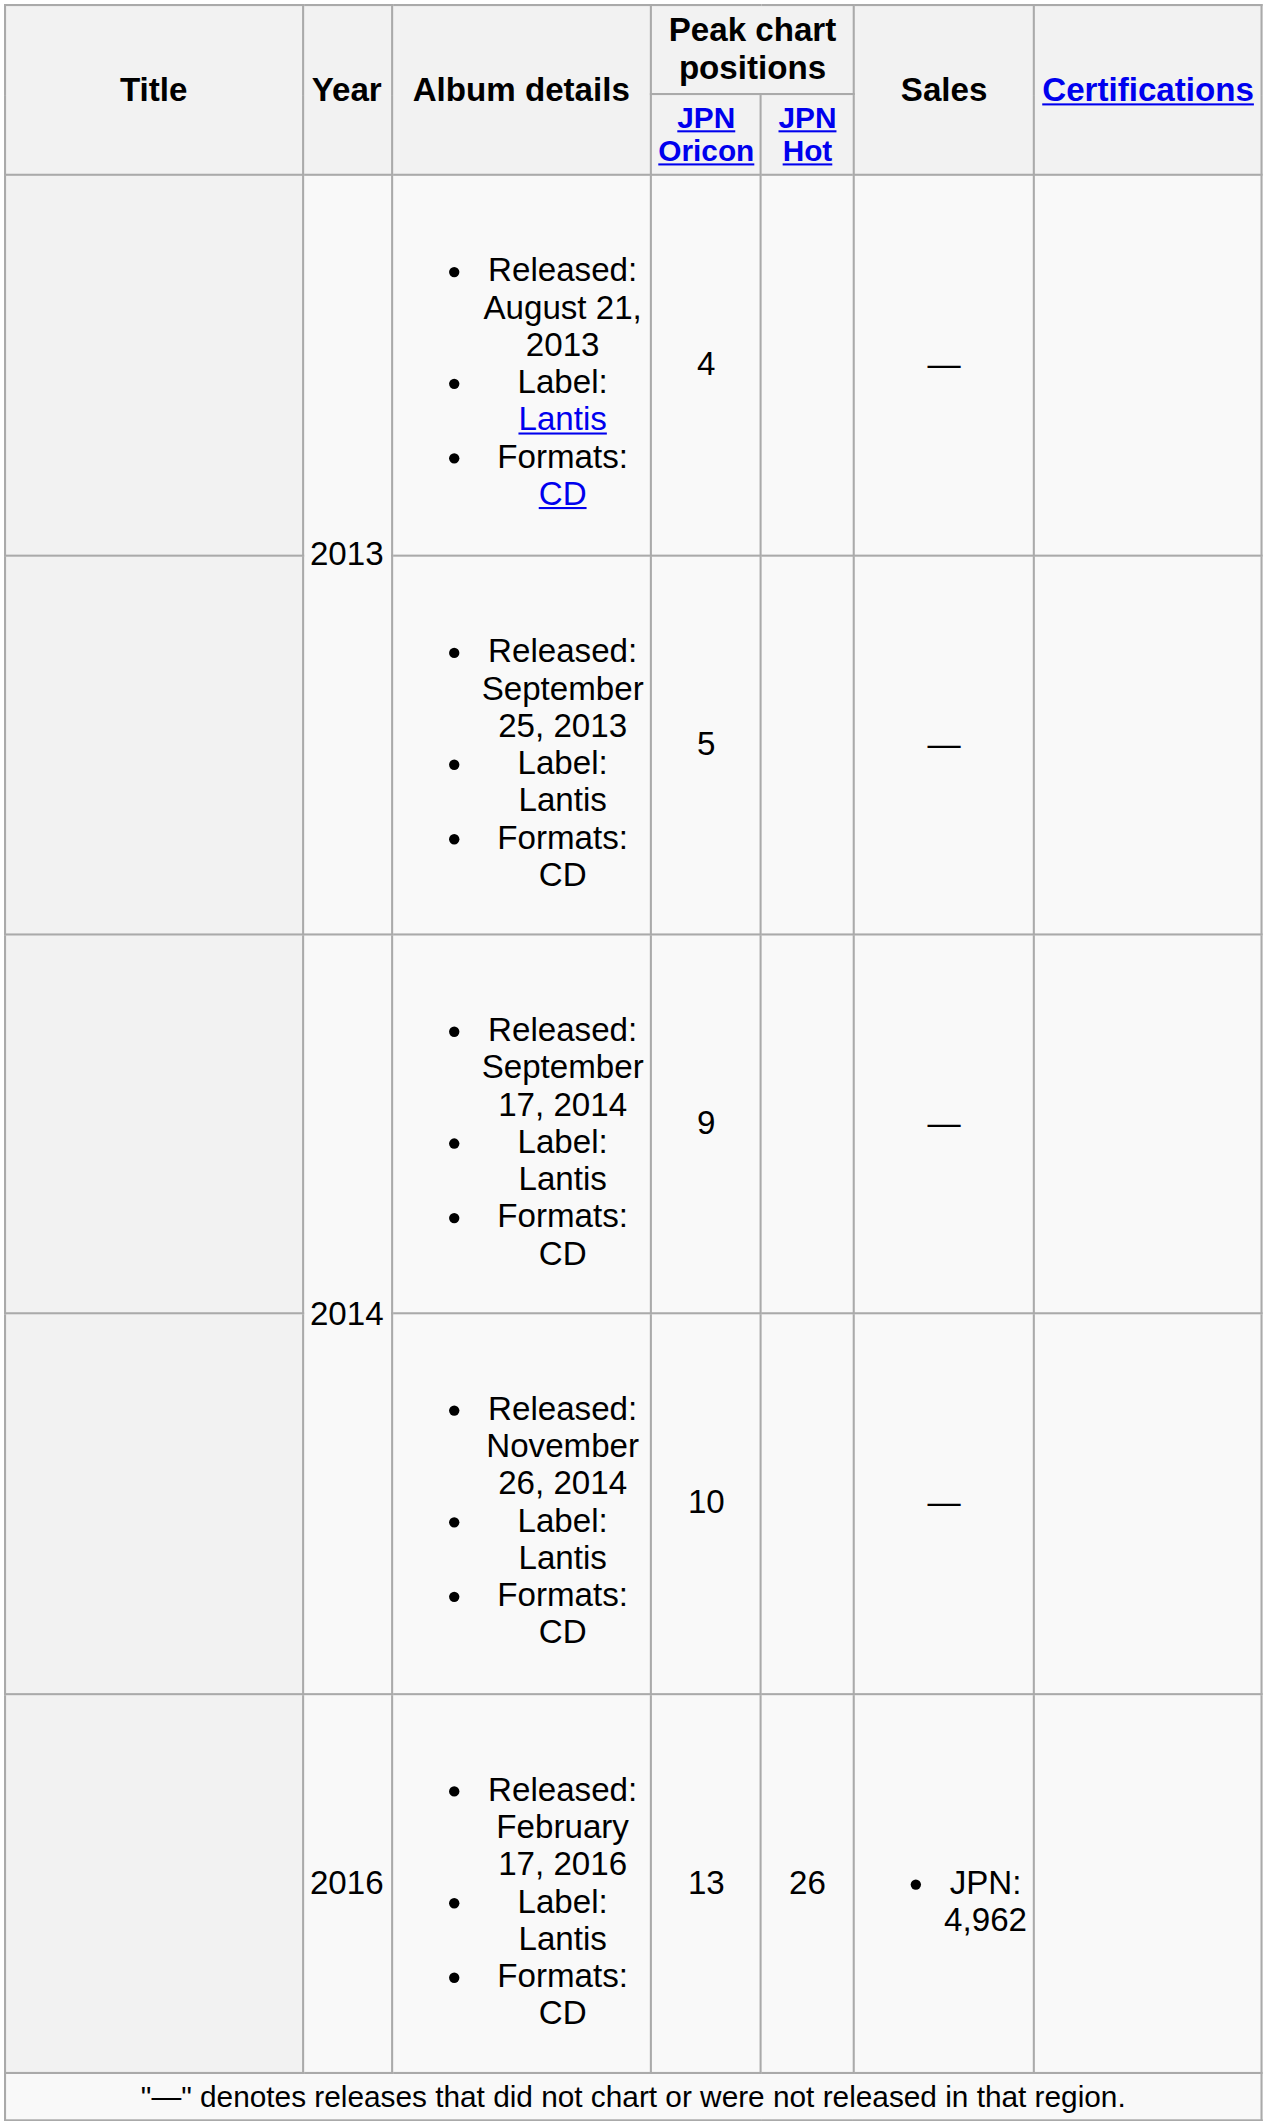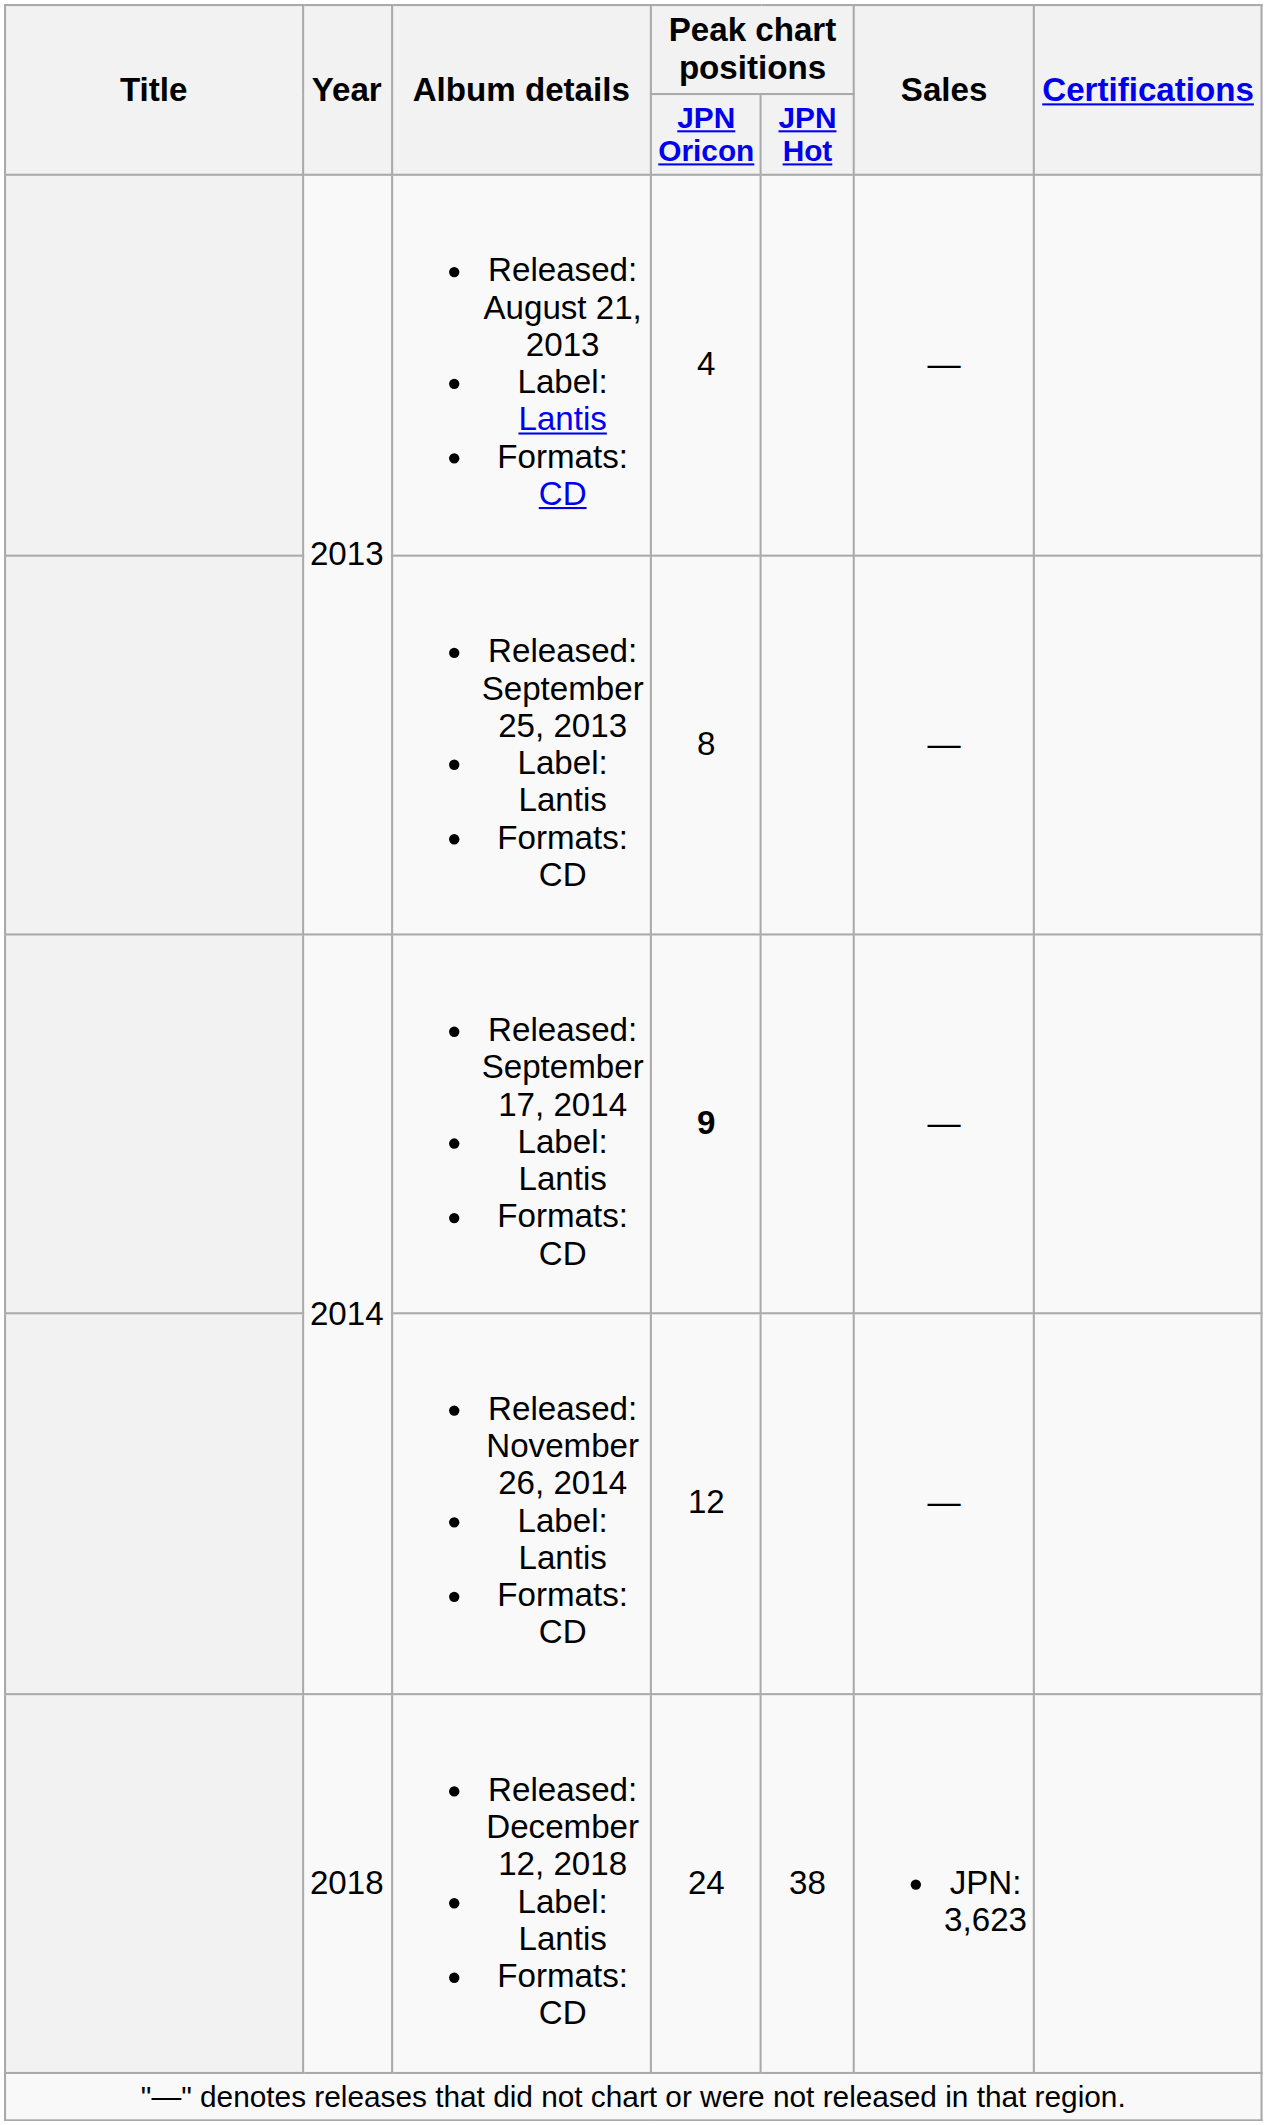Released: September 25, 2013 Label: Lantis Formats: CD | Peak chart positions / JPN Oricon: 5 -> 8
Released: September 17, 2014 Label: Lantis Formats: CD | Peak chart positions / JPN Oricon: normal -> bold
Released: November 26, 2014 Label: Lantis Formats: CD | Peak chart positions / JPN Oricon: 10 -> 12
- row: 2016 | Released: February 17, 2016 Label: Lantis Formats: CD | 13 | 26 | JPN: 4,962
+ row: 2018 | Released: December 12, 2018 Label: Lantis Formats: CD | 24 | 38 | JPN: 3,623
